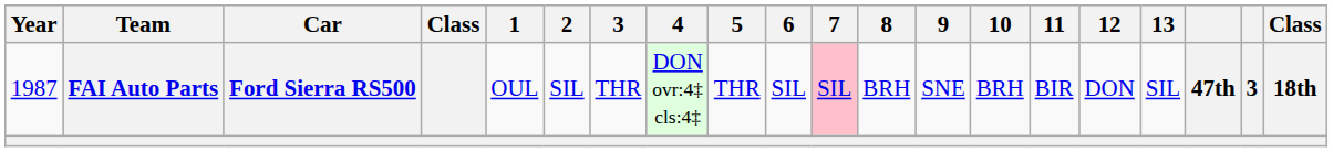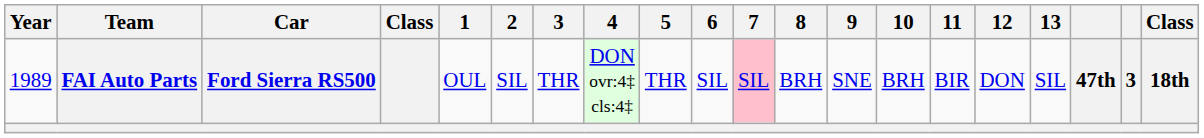FAI Auto Parts | Year: 1987 -> 1989
